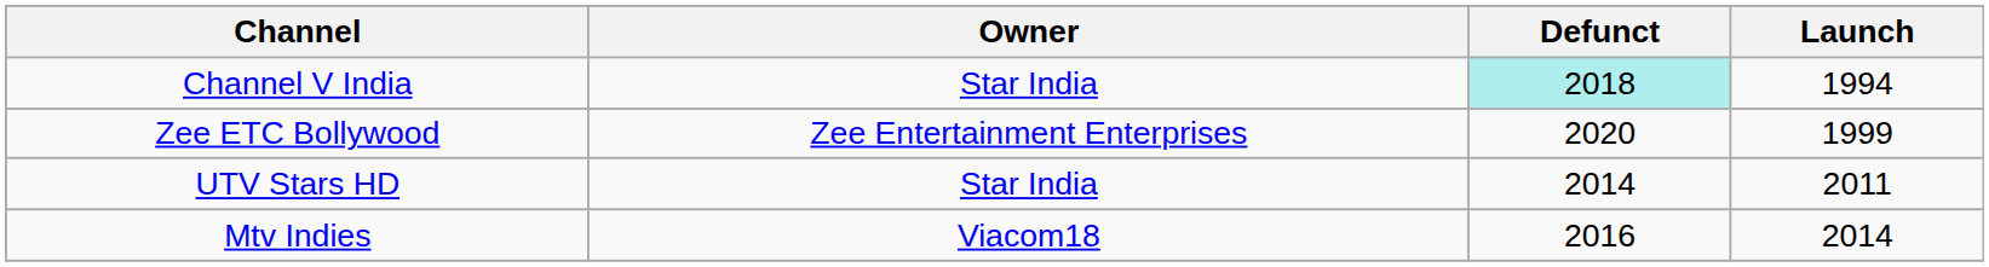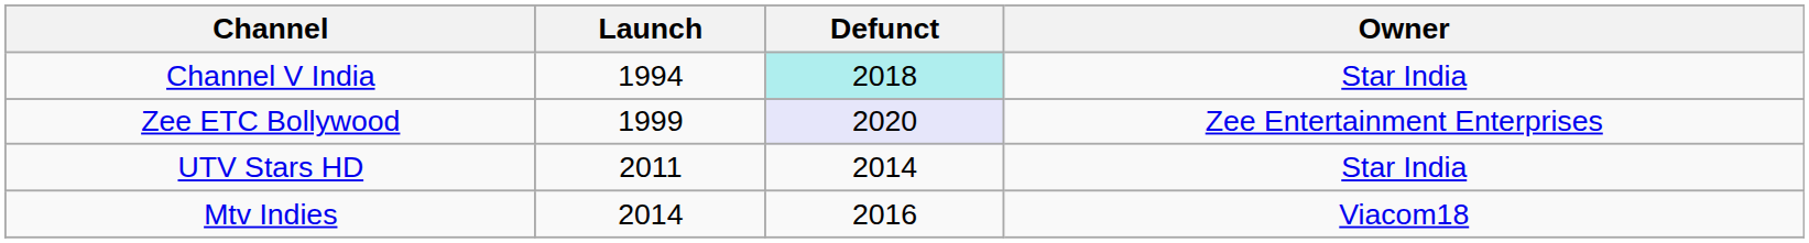columns swapped: Launch <-> Owner
Zee ETC Bollywood | Defunct: no background -> lavender background
